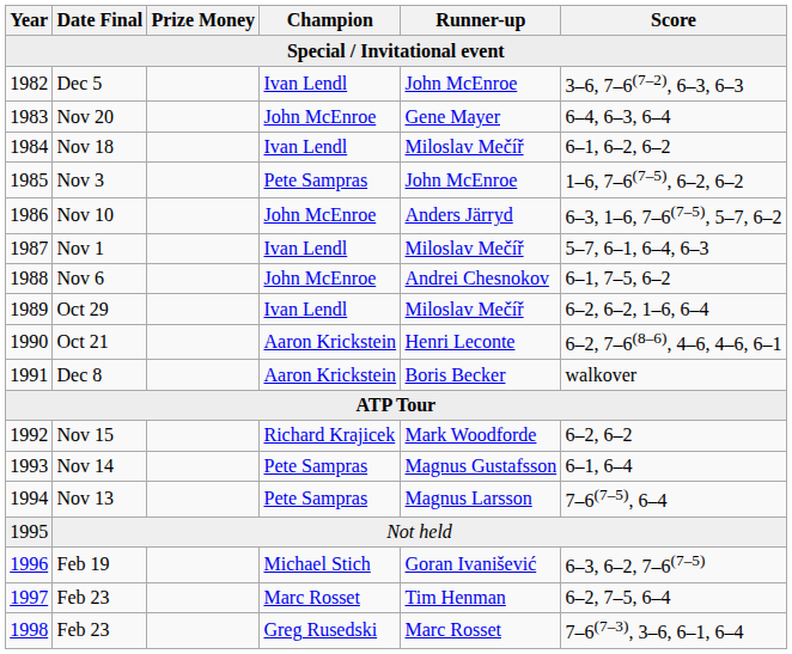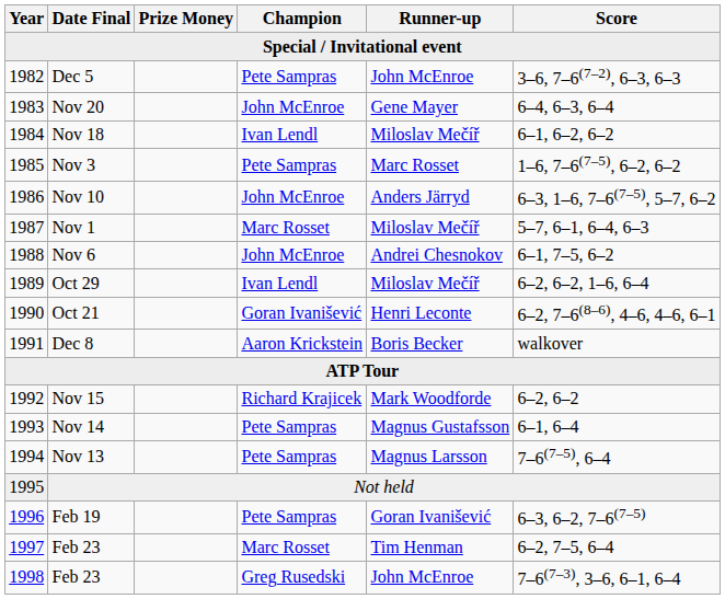Dec 5 | Champion: Ivan Lendl -> Pete Sampras
Nov 3 | Runner-up: John McEnroe -> Marc Rosset
Nov 1 | Champion: Ivan Lendl -> Marc Rosset
Oct 21 | Champion: Aaron Krickstein -> Goran Ivanišević
Feb 19 | Champion: Michael Stich -> Pete Sampras
1998 / Feb 23 | Runner-up: Marc Rosset -> John McEnroe
